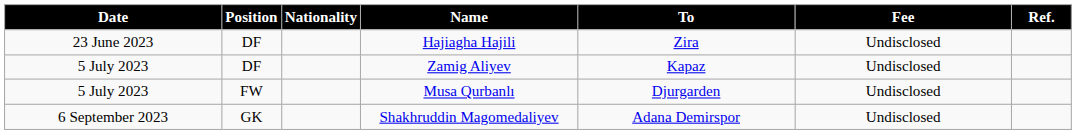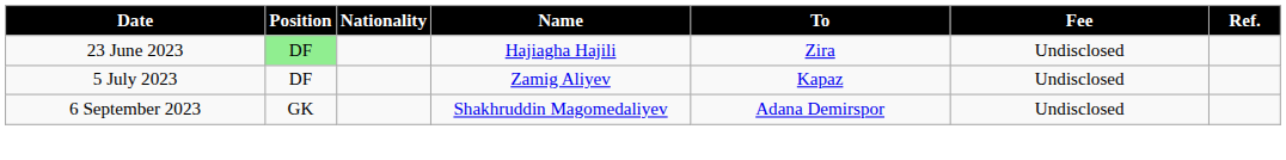Hajiagha Hajili | Position: no background -> lightgreen background
- row: 5 July 2023 | FW | Musa Qurbanlı | Djurgarden | Undisclosed
